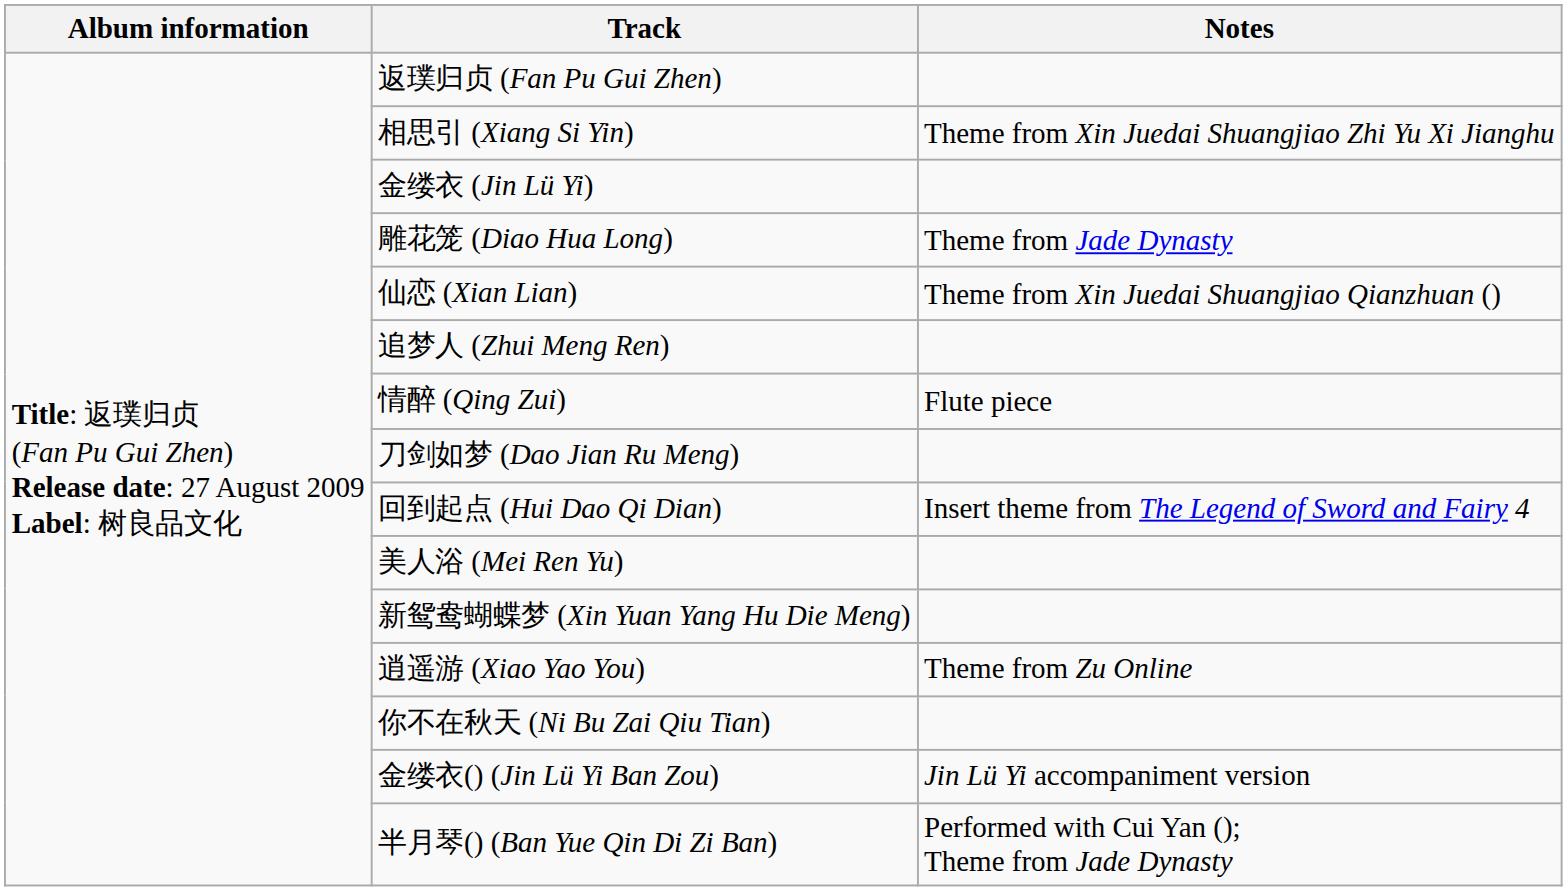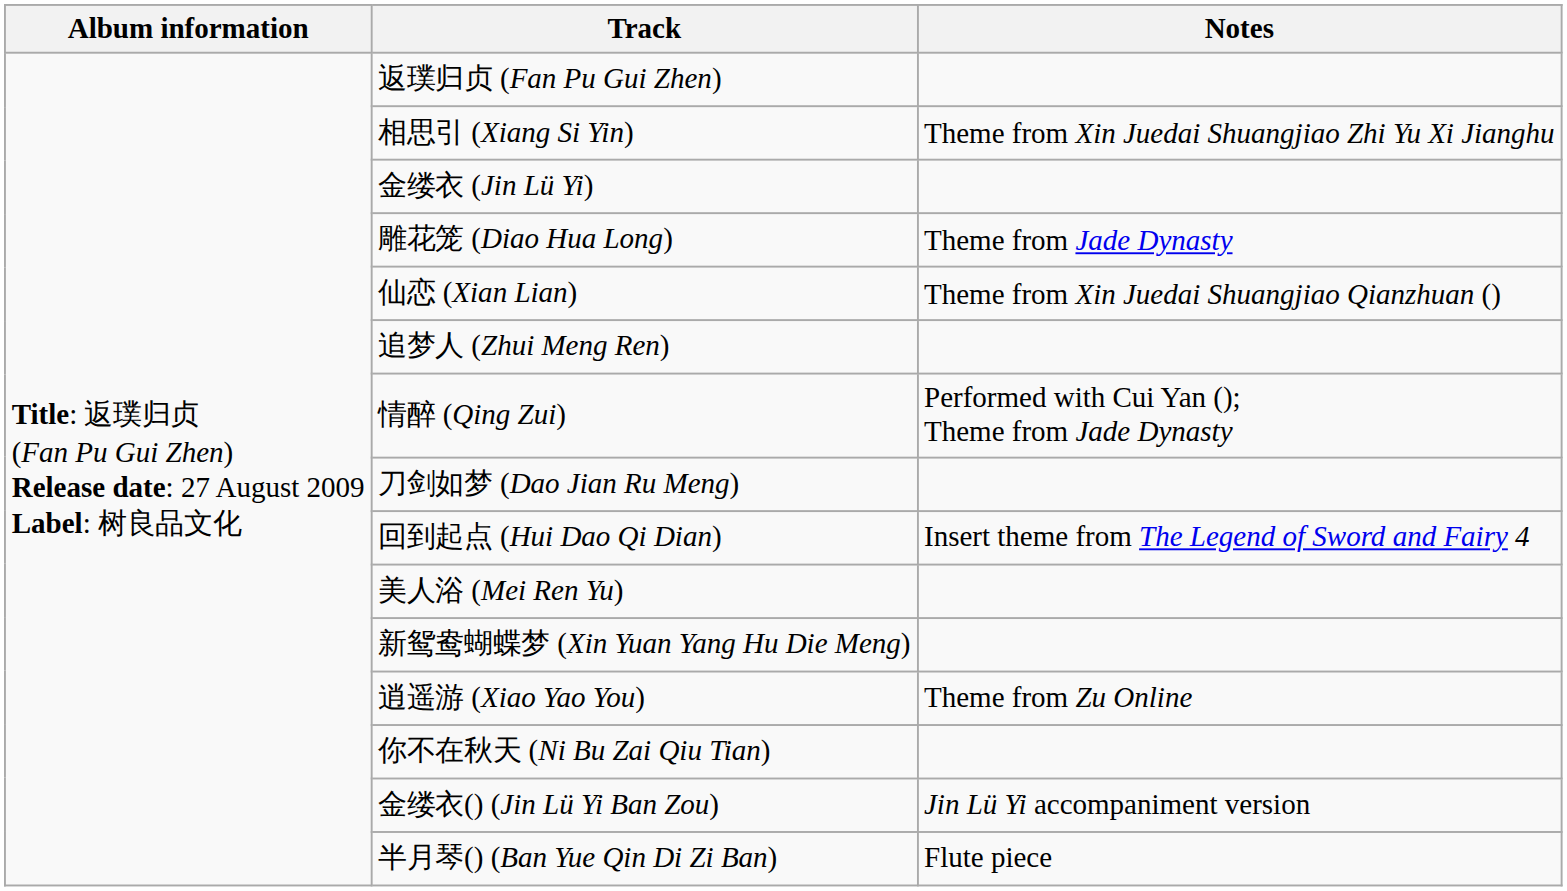情醉 (Qing Zui) | Notes: Flute piece -> Performed with Cui Yan (); Theme from Jade Dynasty
半月琴() (Ban Yue Qin Di Zi Ban) | Notes: Performed with Cui Yan (); Theme from Jade Dynasty -> Flute piece
